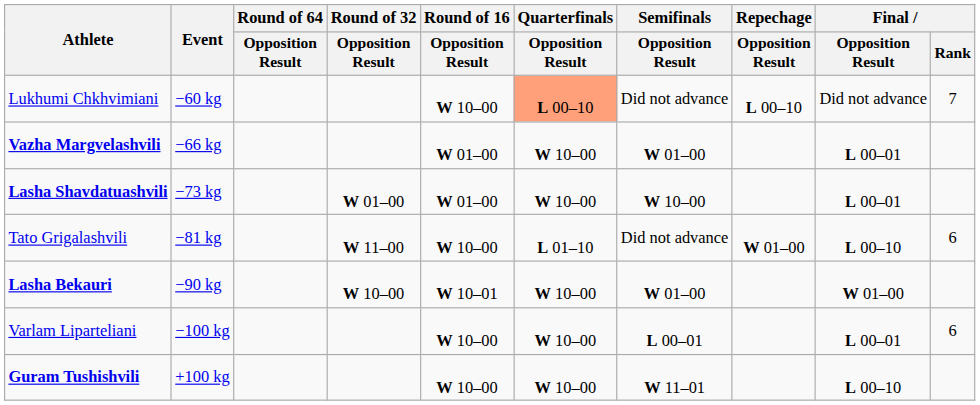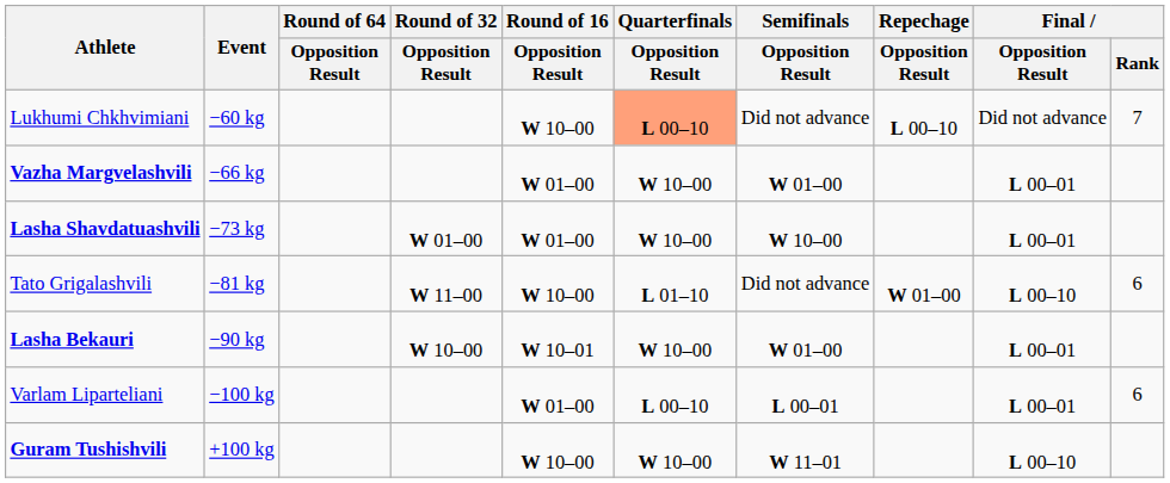Lasha Bekauri | Final / Opposition Result: W 01–00 -> L 00–01
Varlam Liparteliani | Round of 16 / Opposition Result: W 10–00 -> W 01–00
Varlam Liparteliani | Quarterfinals / Opposition Result: W 10–00 -> L 00–10
